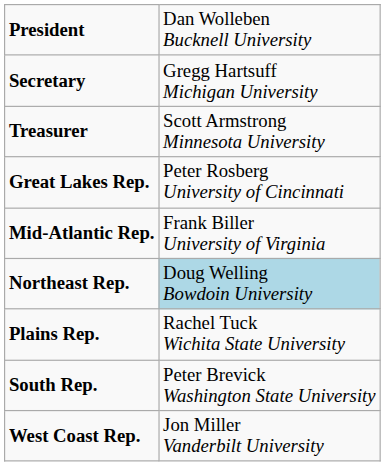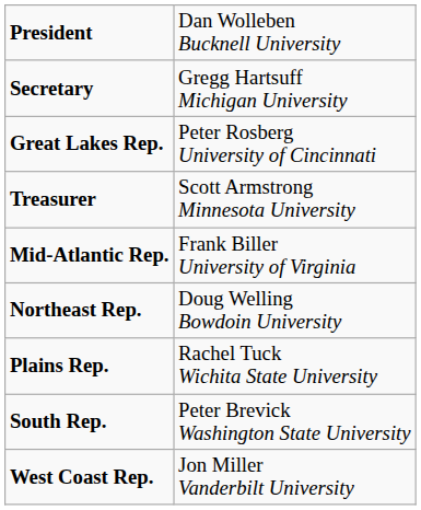rows swapped: Treasurer <-> Great Lakes Rep.
Northeast Rep. | column 2: lightblue background -> no background
